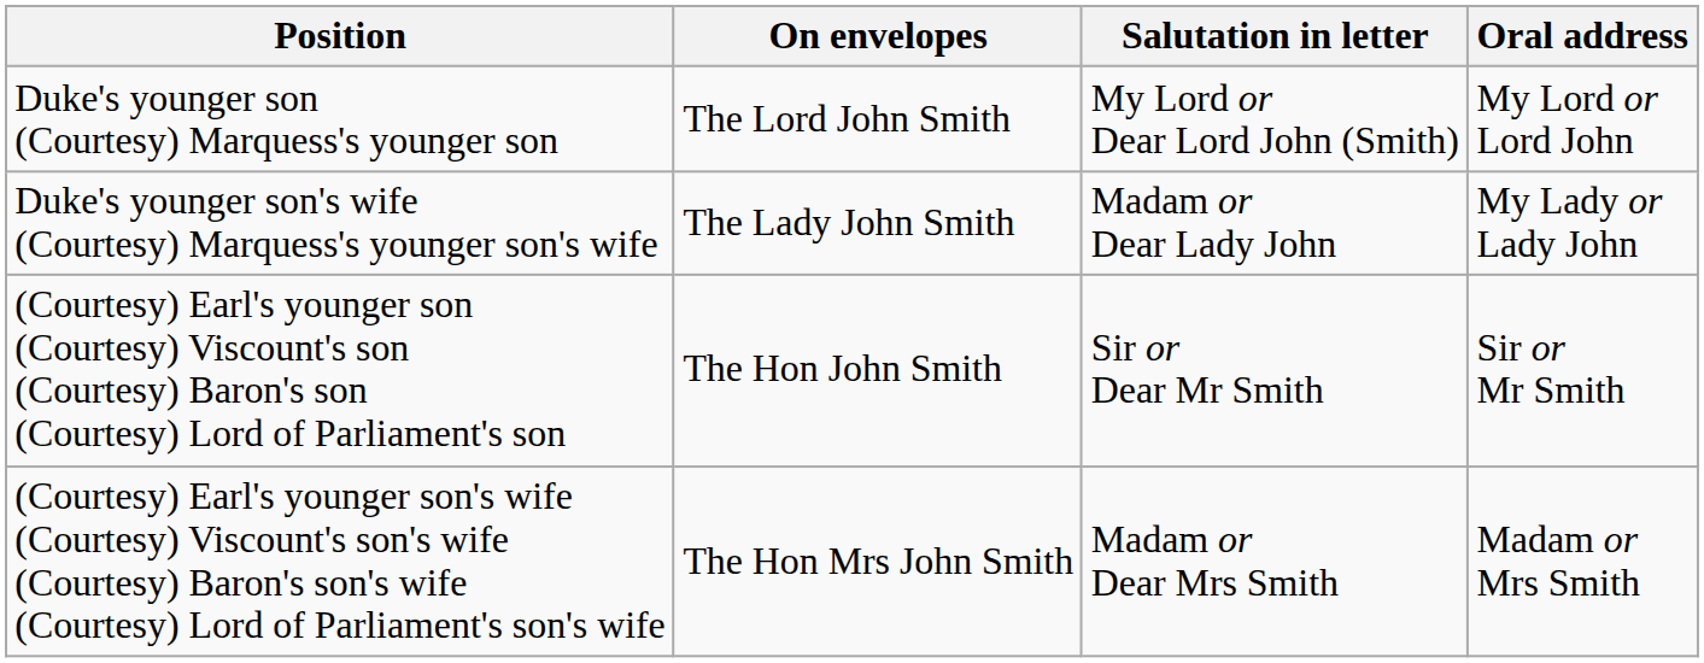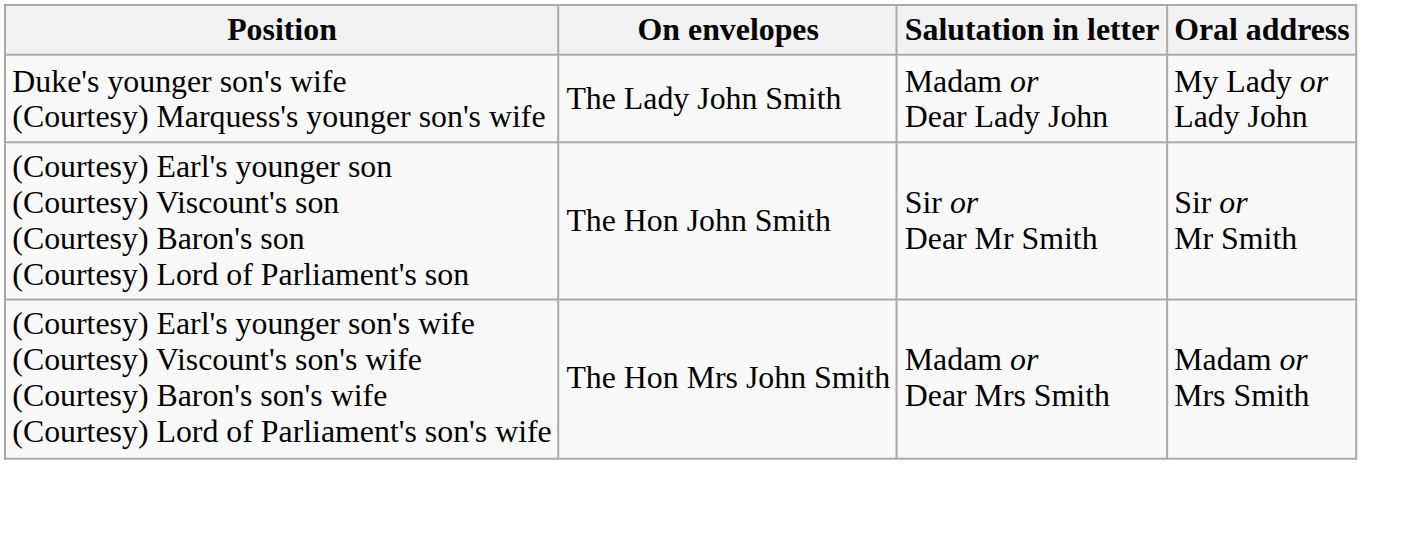- row: Duke's younger son (Courtesy) Marquess's younger son | The Lord John Smith | My Lord or Dear Lord John (Smith) | My Lord or Lord John
